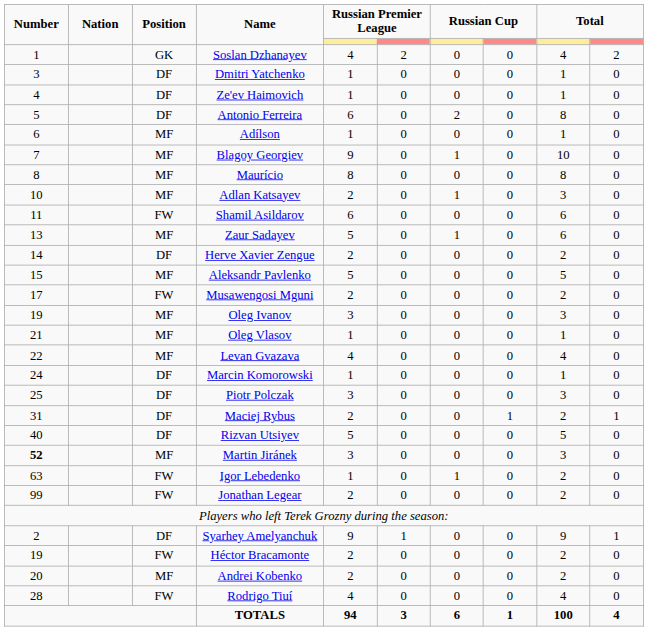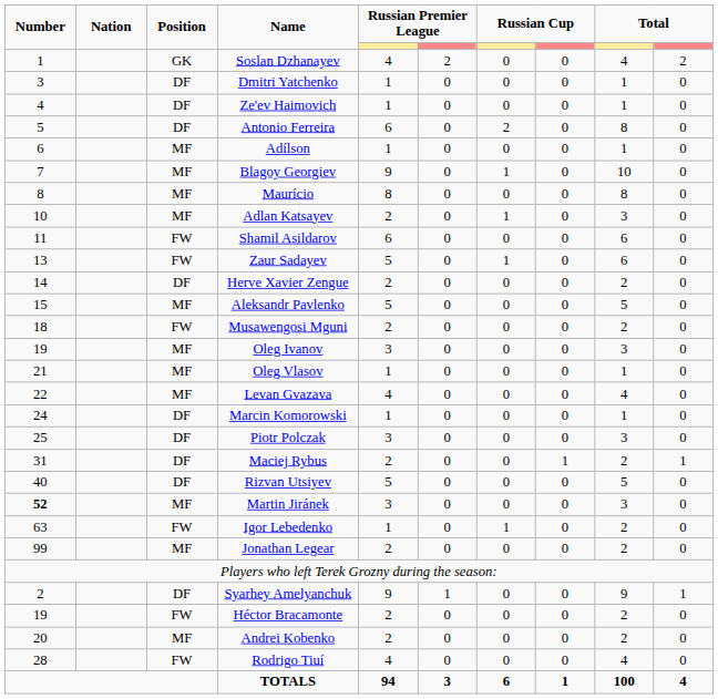Zaur Sadayev | Position: MF -> FW
Musawengosi Mguni | Number: 17 -> 18
Jonathan Legear | Position: FW -> MF
